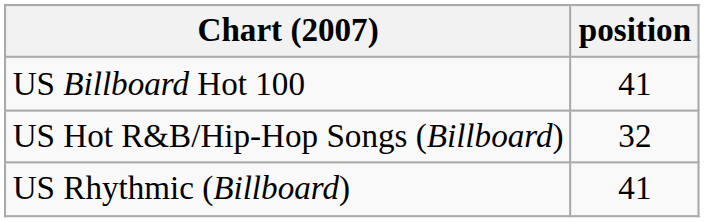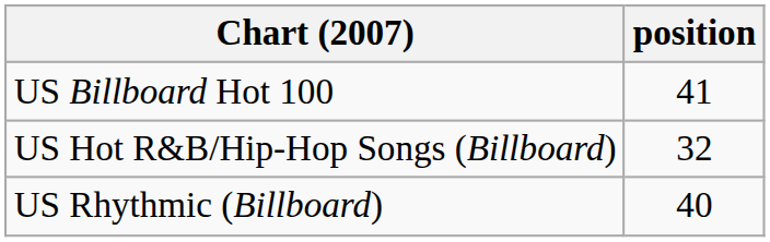US Rhythmic (Billboard) | position: 41 -> 40
